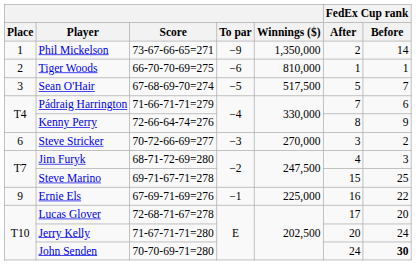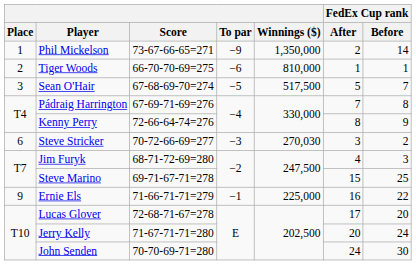Pádraig Harrington | Score: 71-66-71-71=279 -> 67-69-71-69=276
Pádraig Harrington | FedEx Cup rank / Before: 6 -> 8
Steve Stricker | Winnings ($): 270,000 -> 270,030
Ernie Els | Score: 67-69-71-69=276 -> 71-66-71-71=279
John Senden | FedEx Cup rank / Before: bold -> normal
